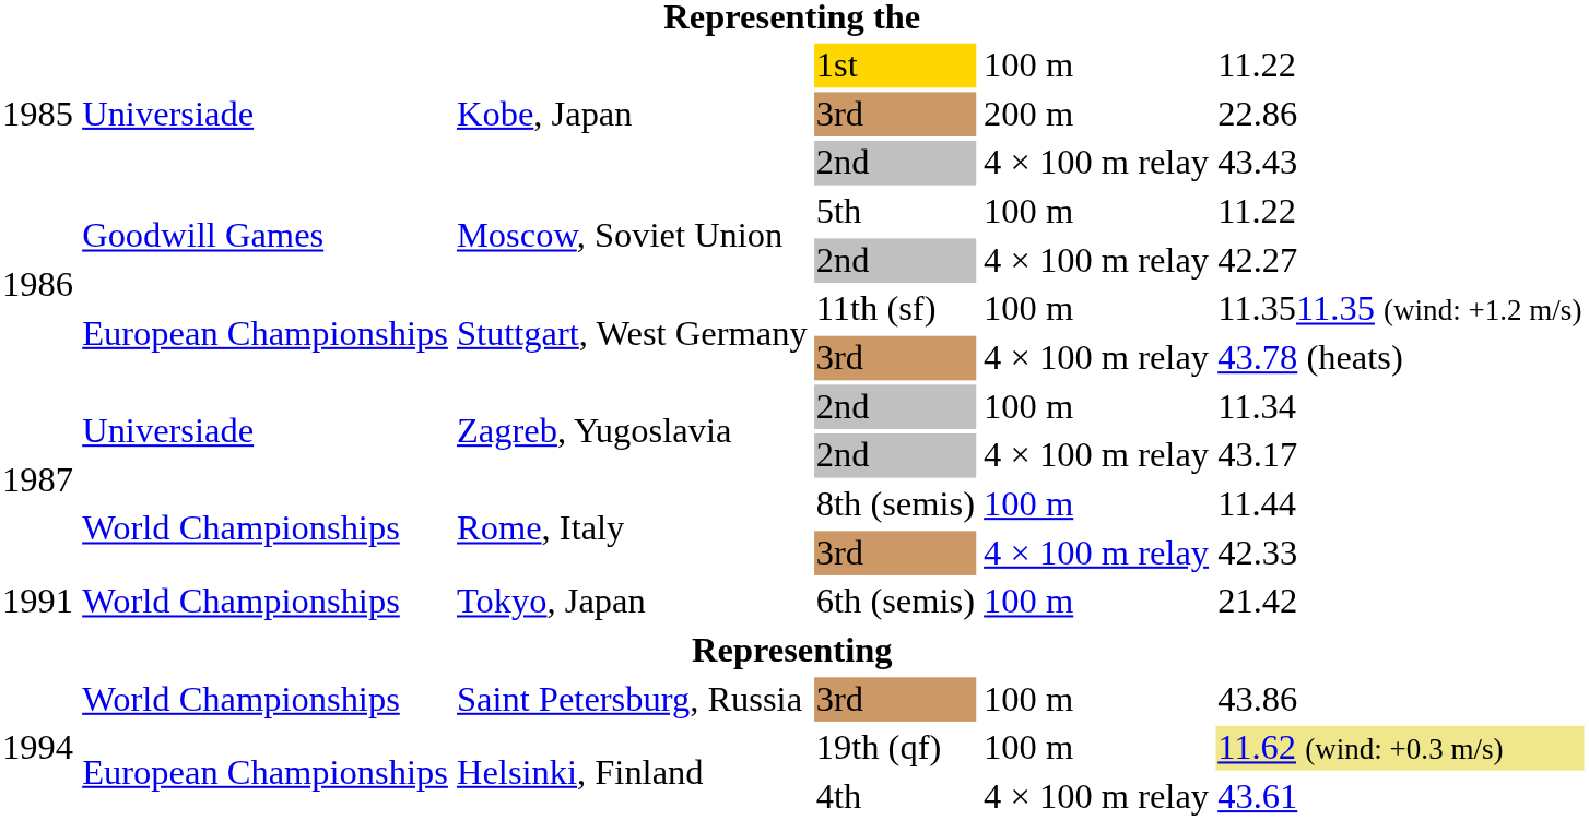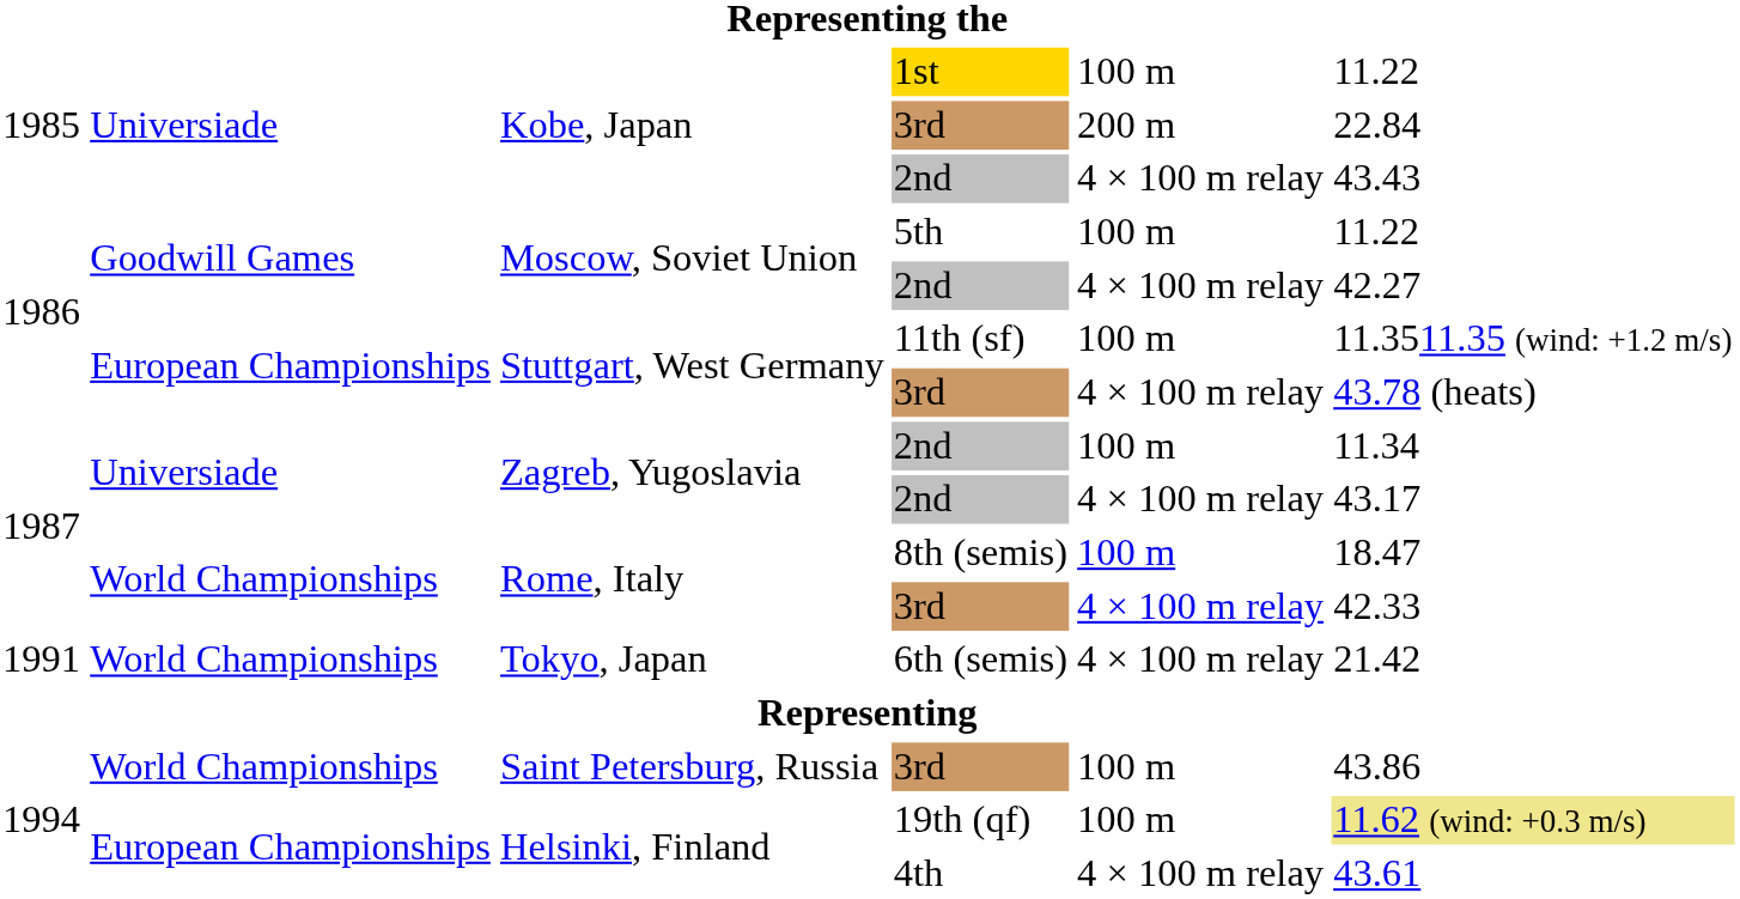Kobe, Japan / 3rd | column 6: 22.86 -> 22.84
8th (semis) | column 6: 11.44 -> 18.47
6th (semis) | column 5: 100 m -> 4 × 100 m relay
